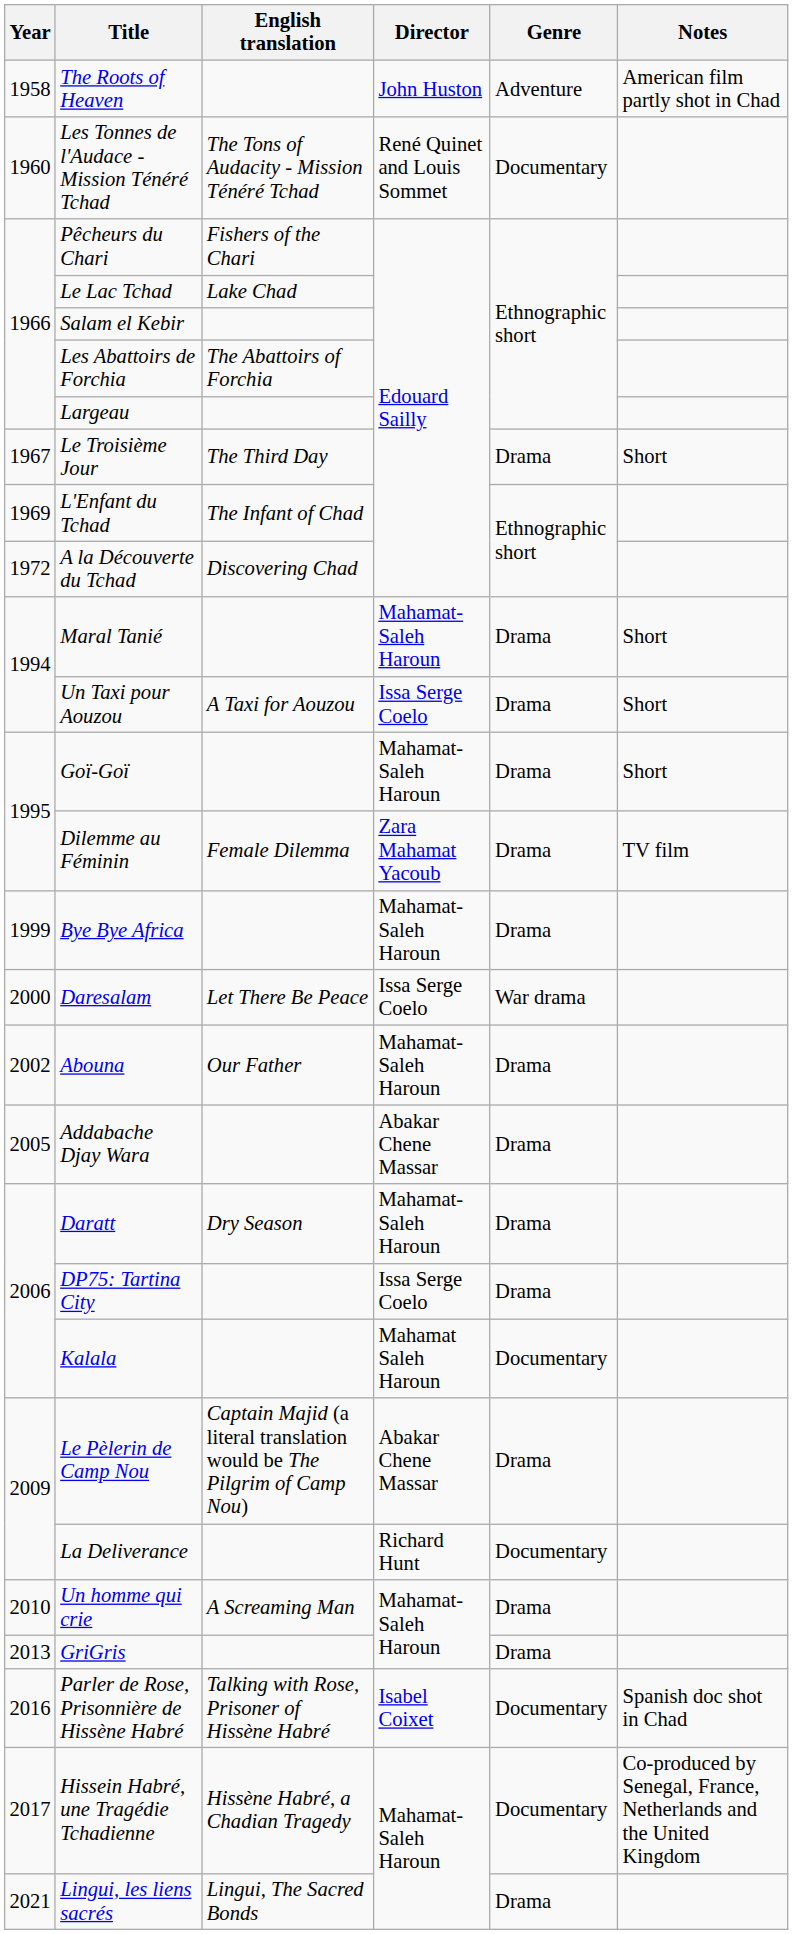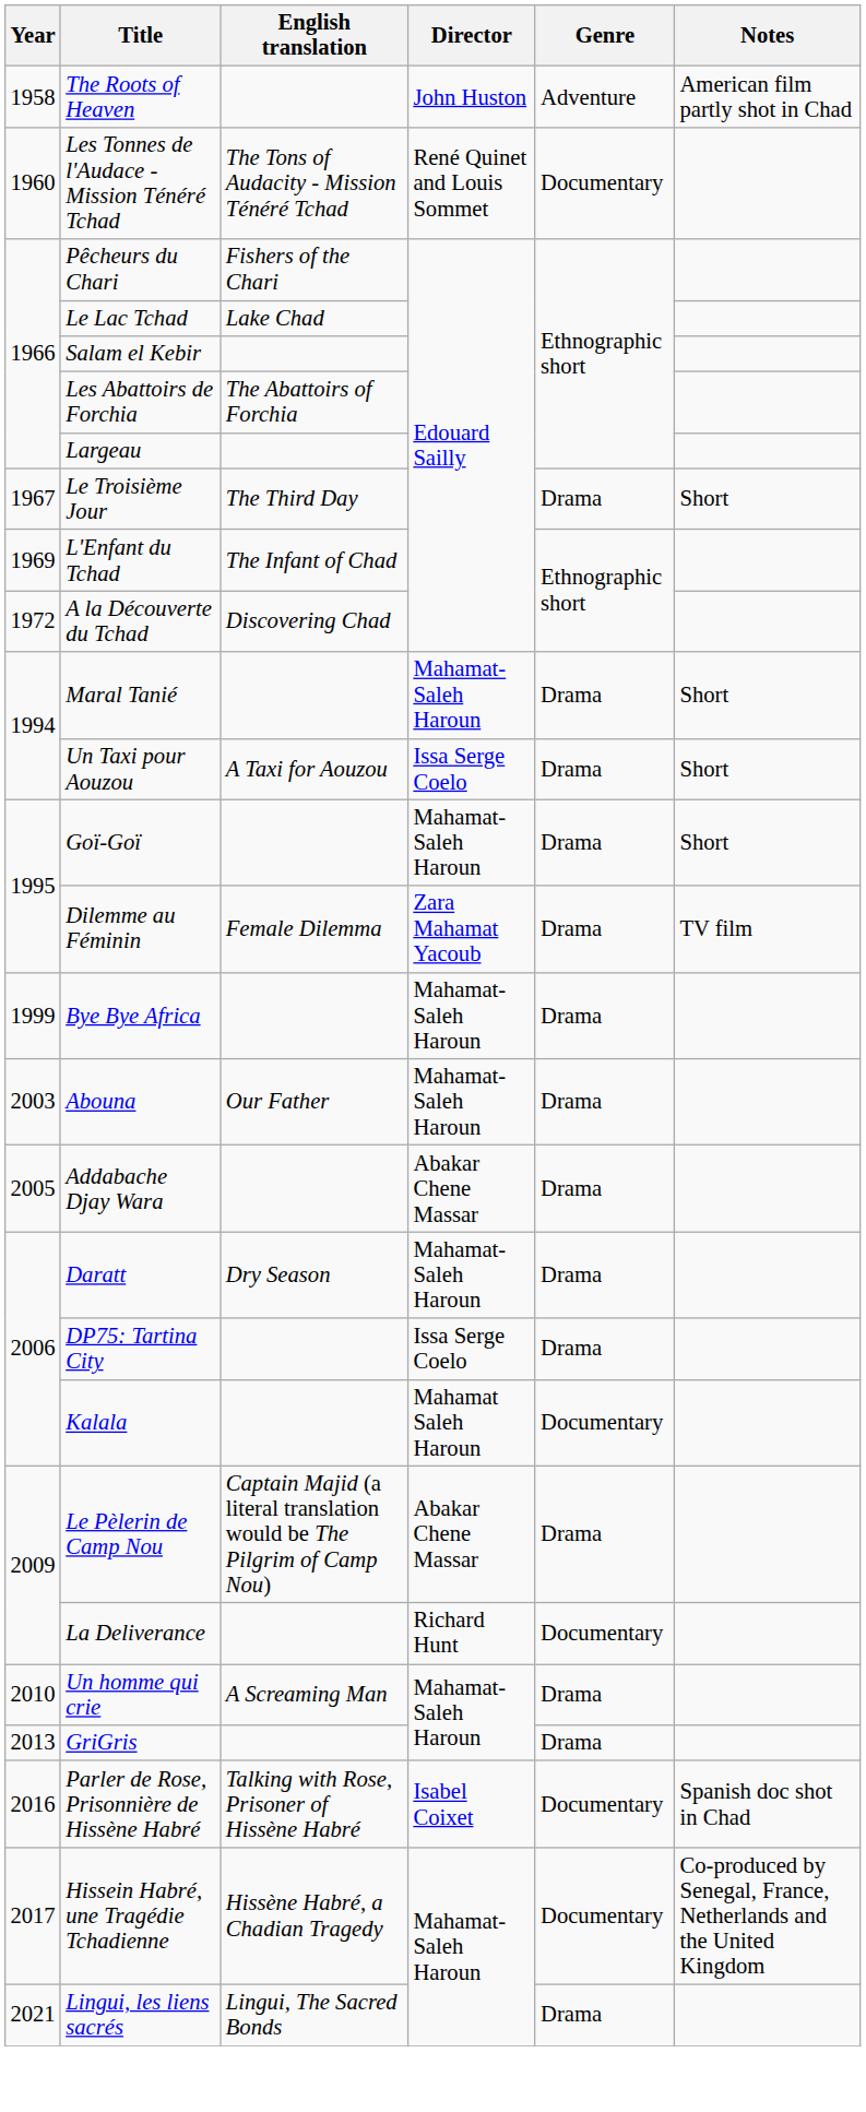- row: 2000 | Daresalam | Let There Be Peace | Issa Serge Coelo | War drama
Abouna | Year: 2002 -> 2003
